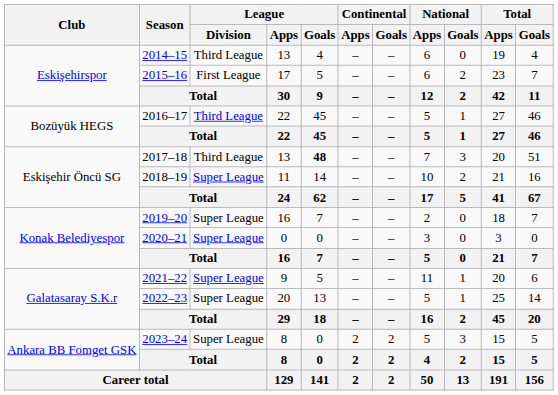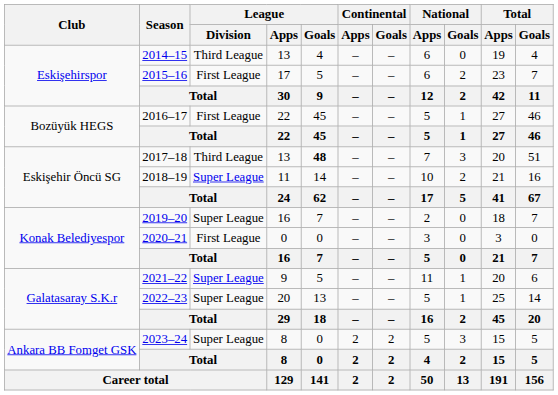2016–17 | League / Division: Third League -> First League
2020–21 | League / Division: Super League -> First League
